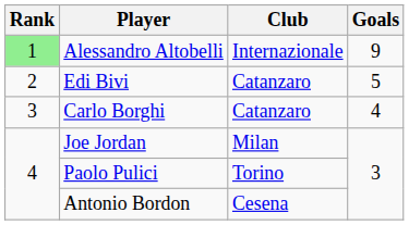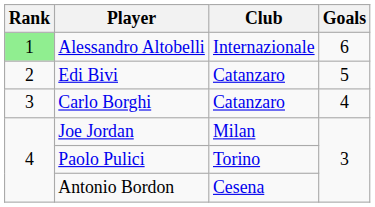Alessandro Altobelli | Goals: 9 -> 6
